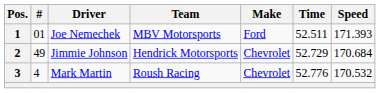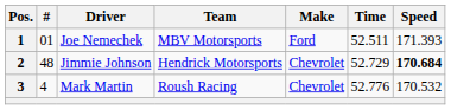2 | #: 49 -> 48
2 | Speed: normal -> bold
